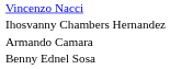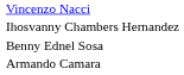rows swapped: Armando Camara <-> Benny Ednel Sosa
